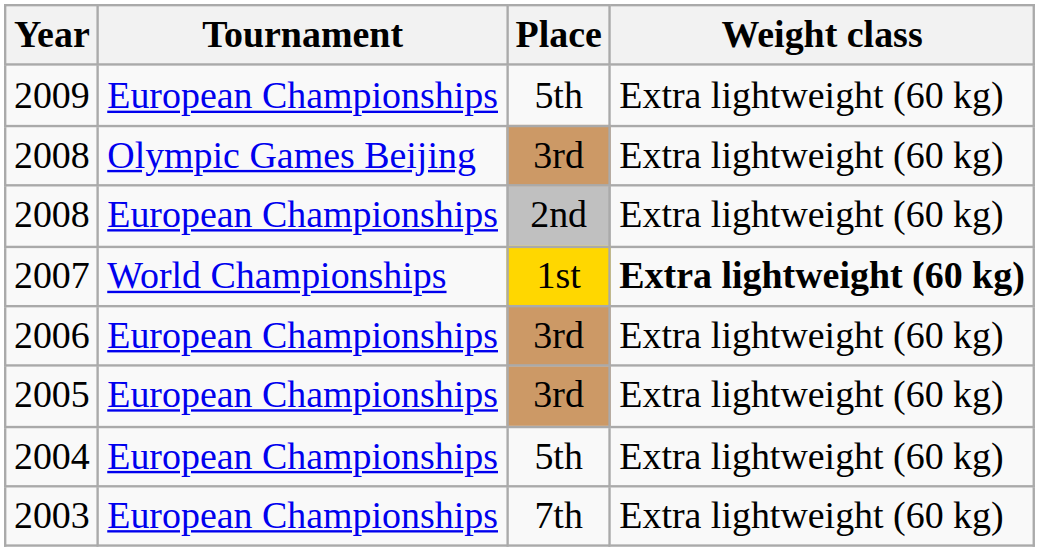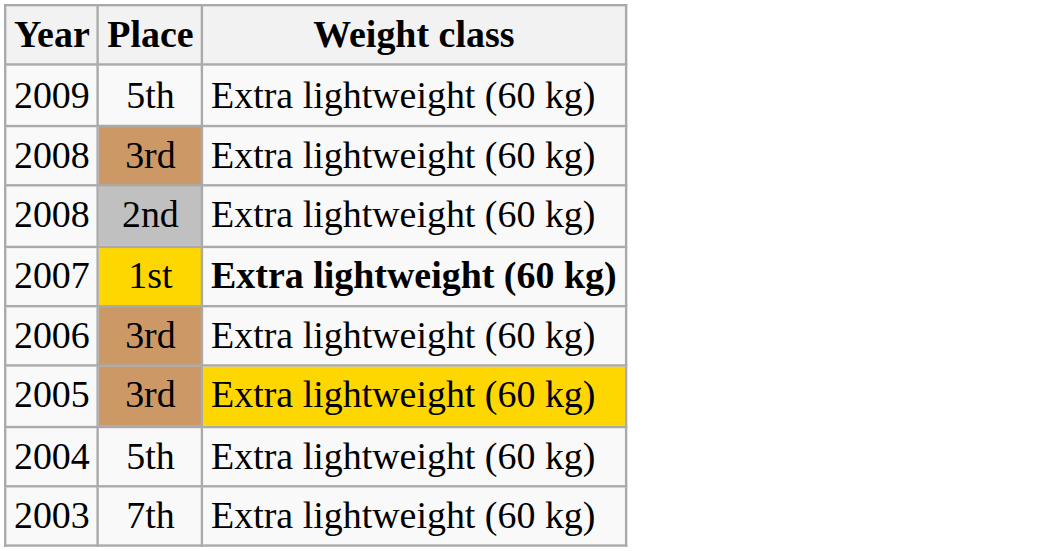- column: Tournament | European Championships | Olympic Games Beijing | European Championships | World Championships | European Championships | European Championships | European Championships | European Championships
2005 | Weight class: no background -> gold background
